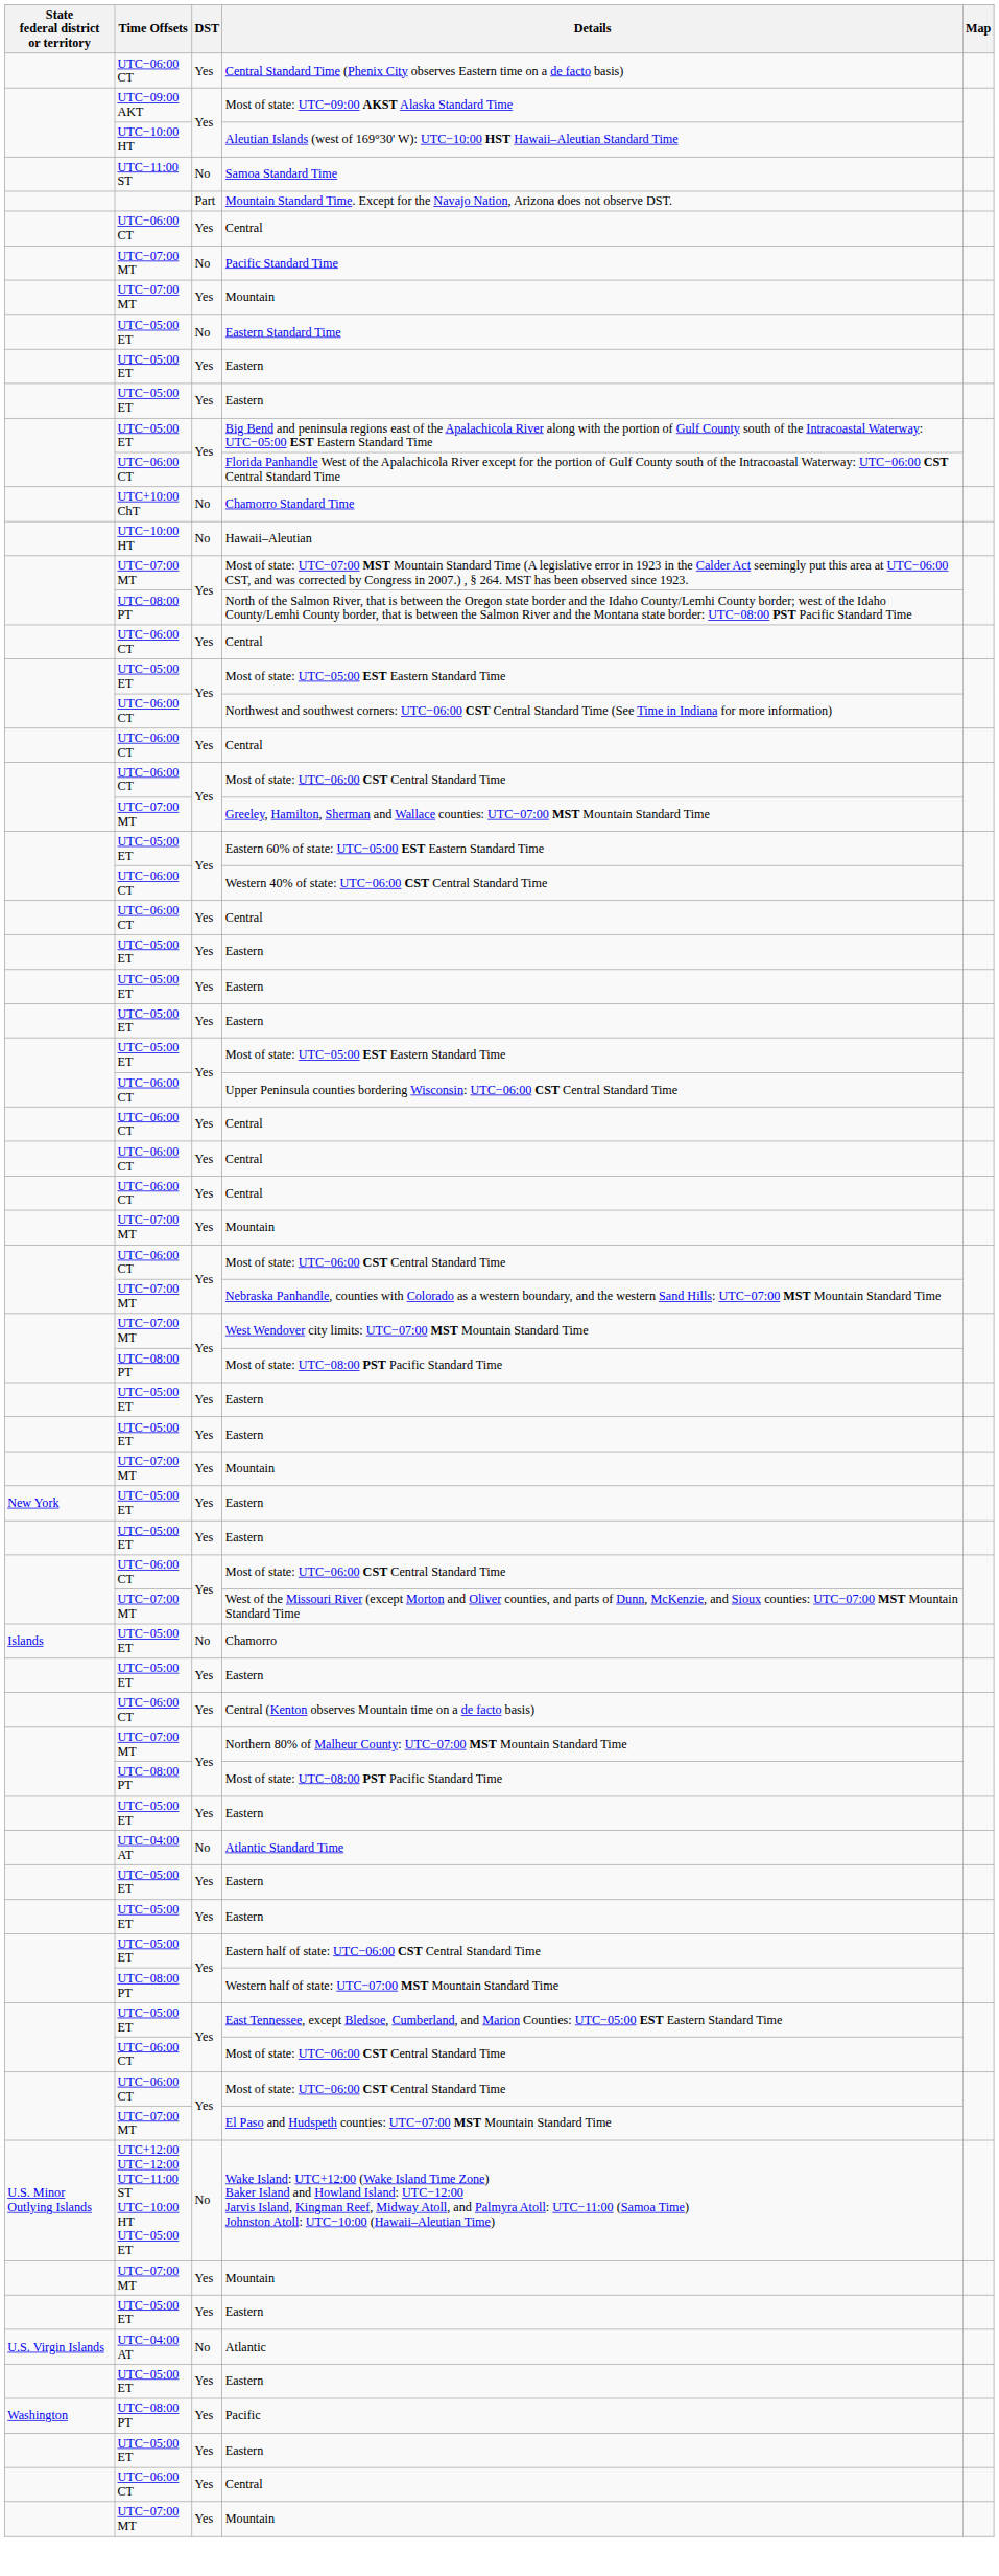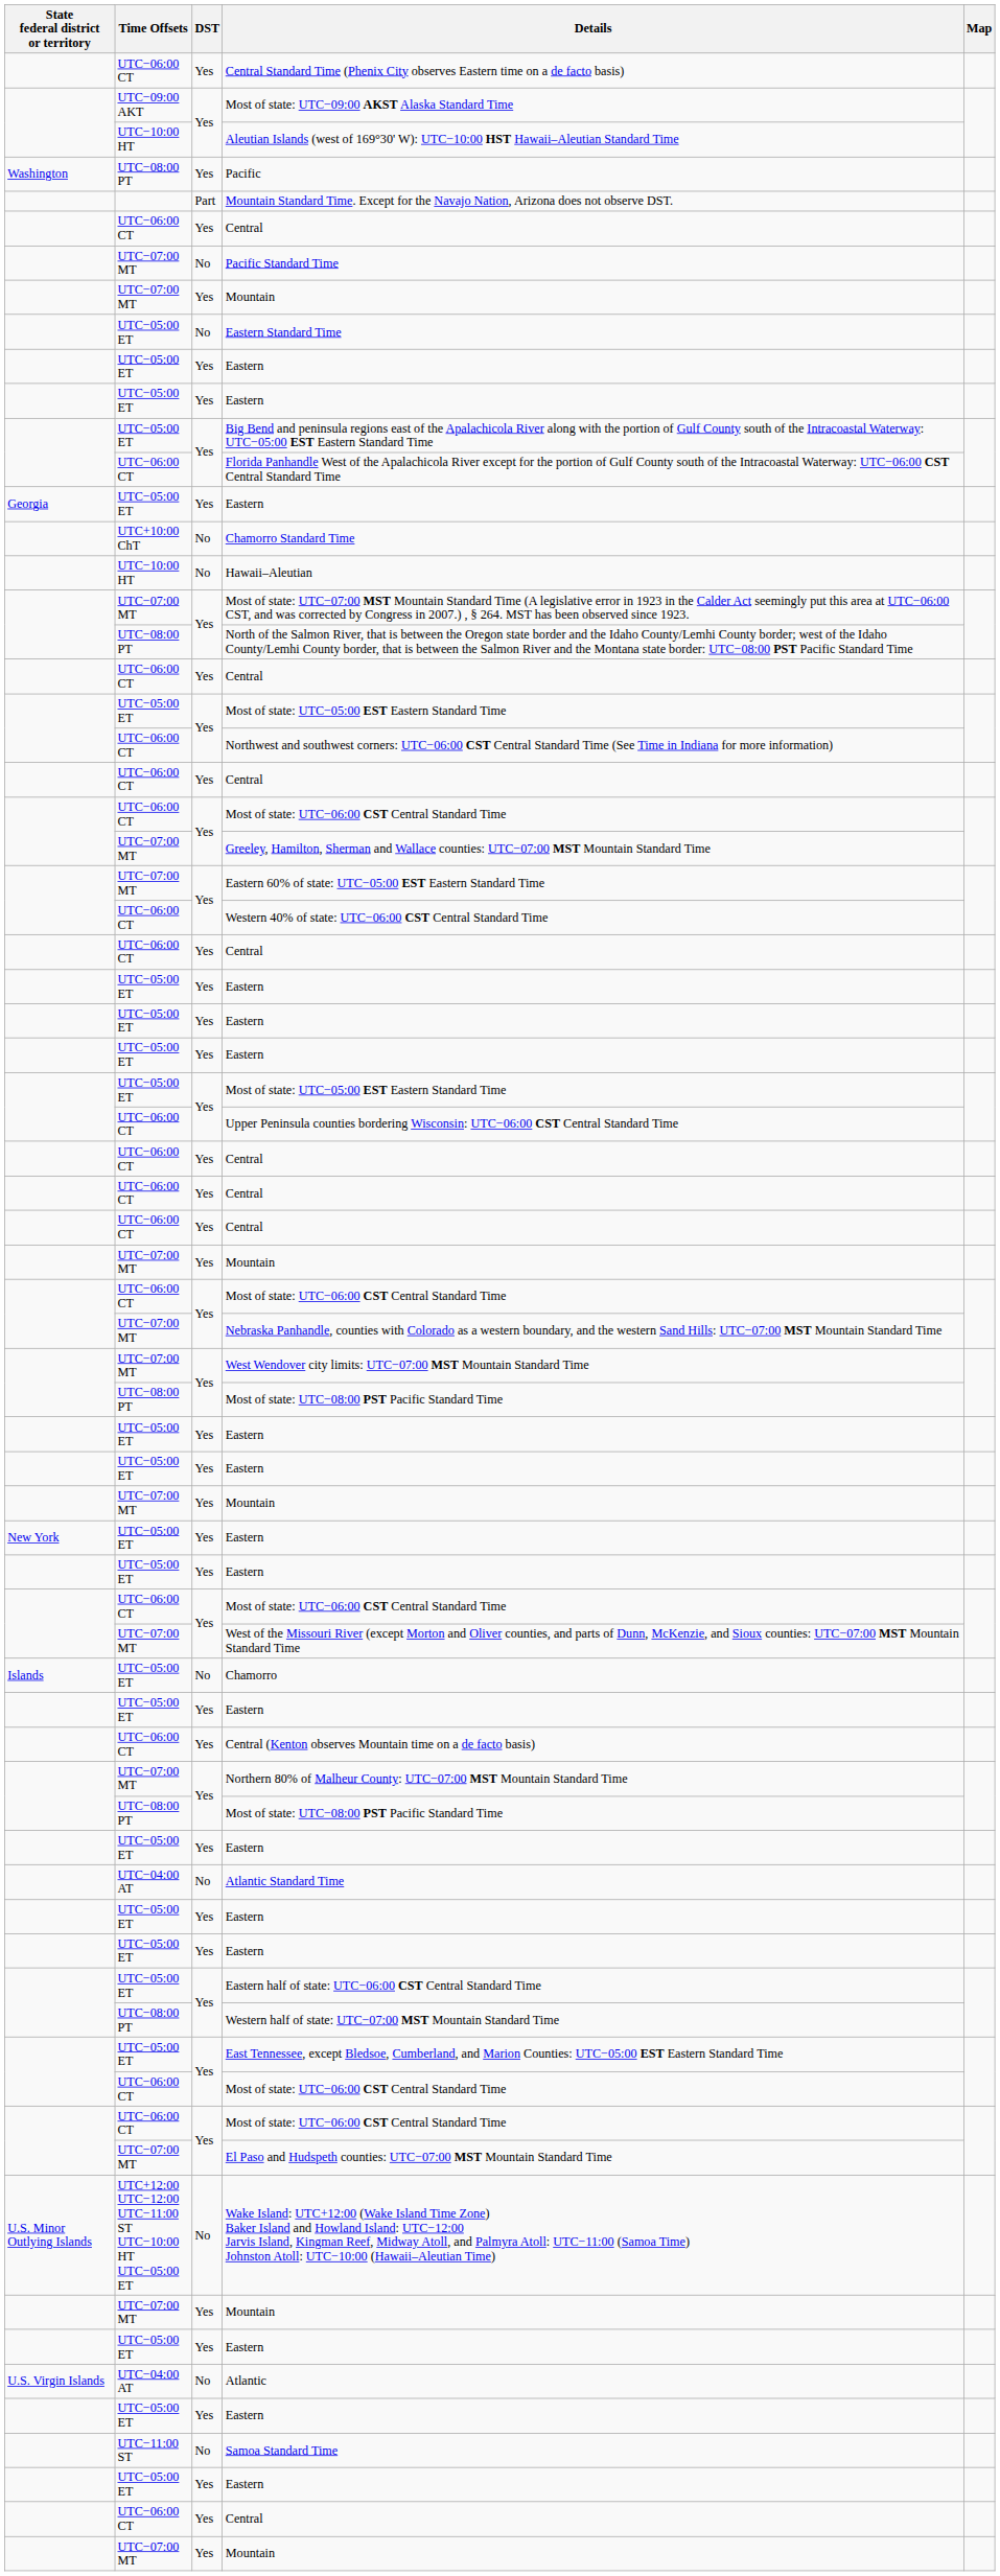rows swapped: Samoa Standard Time <-> Pacific
+ row: Georgia | UTC−05:00 ET | Yes | Eastern
Eastern 60% of state: UTC−05:00 EST Eastern Standard Time | Time Offsets: UTC−05:00 ET -> UTC−07:00 MT
